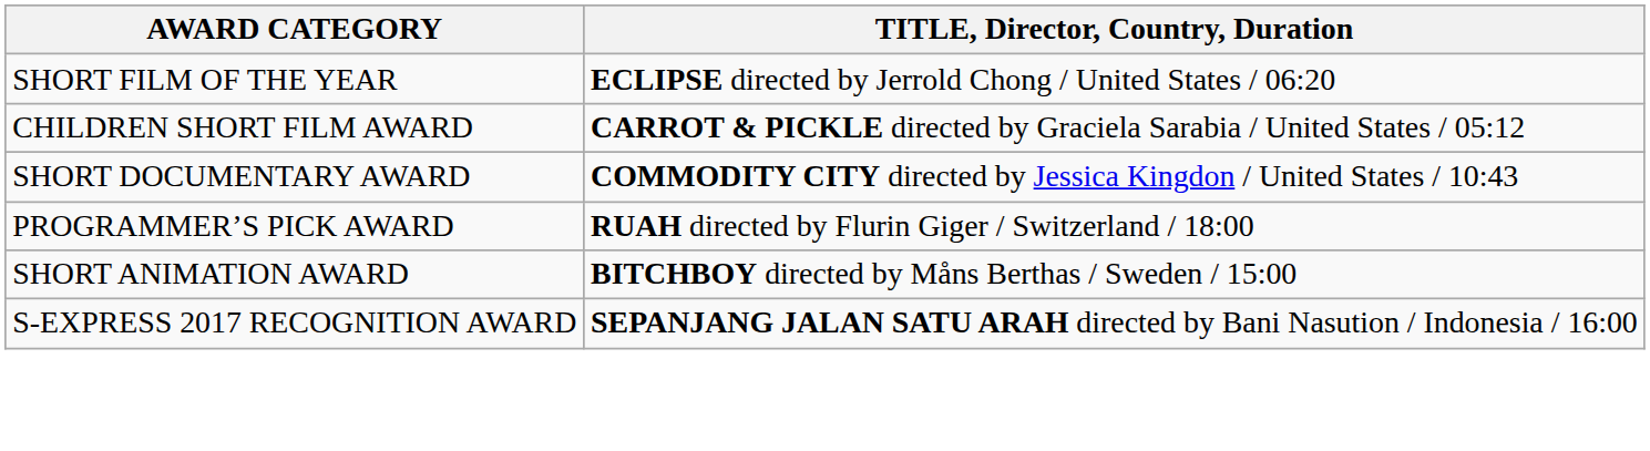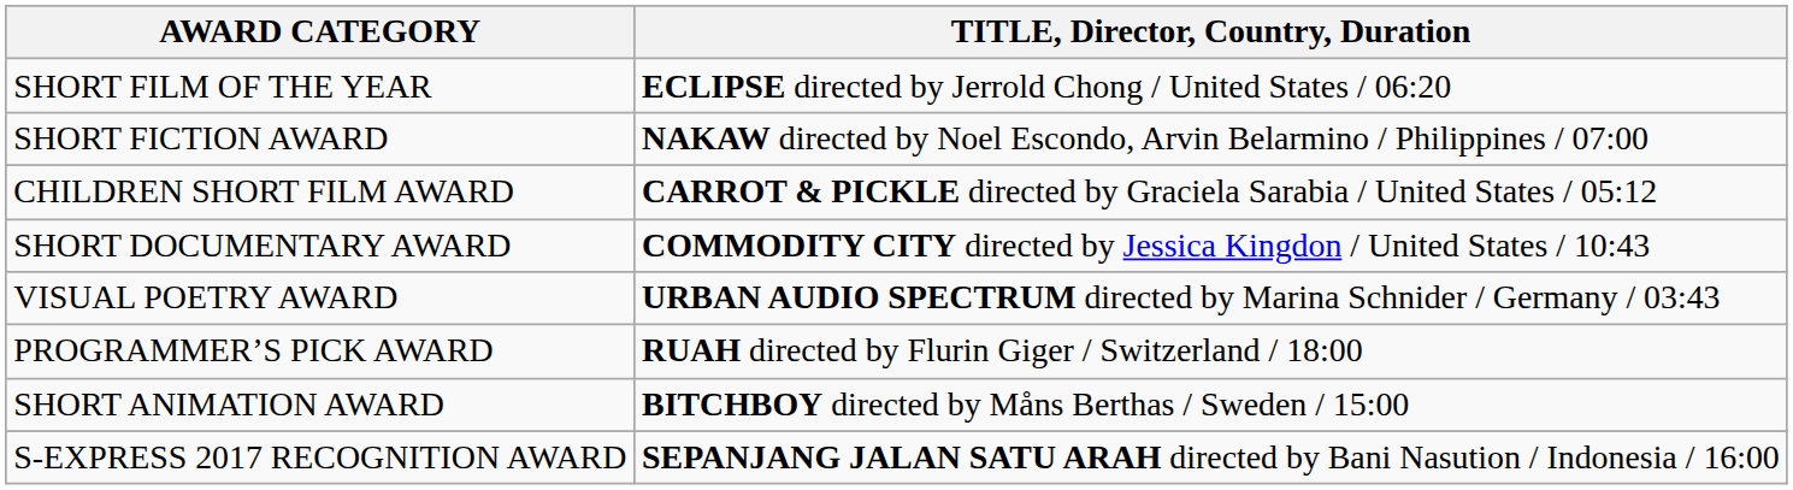+ row: SHORT FICTION AWARD | NAKAW directed by Noel Escondo, Arvin Belarmino / Philippines / 07:00
+ row: VISUAL POETRY AWARD | URBAN AUDIO SPECTRUM directed by Marina Schnider / Germany / 03:43
